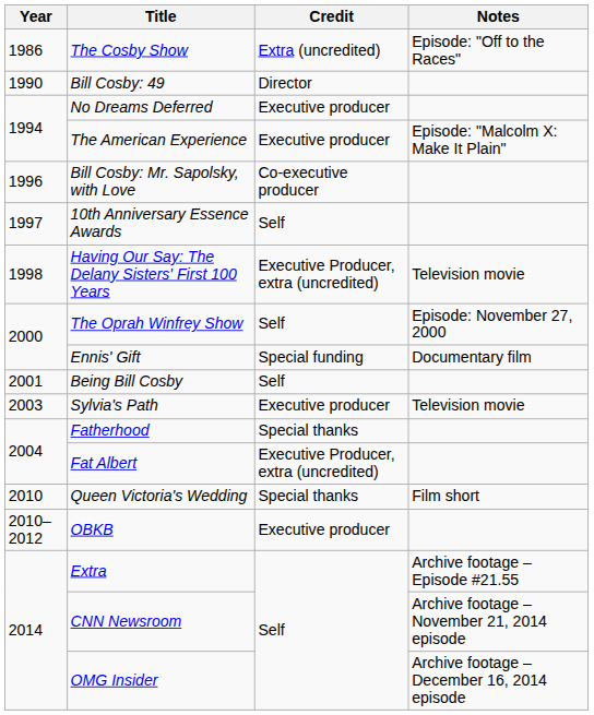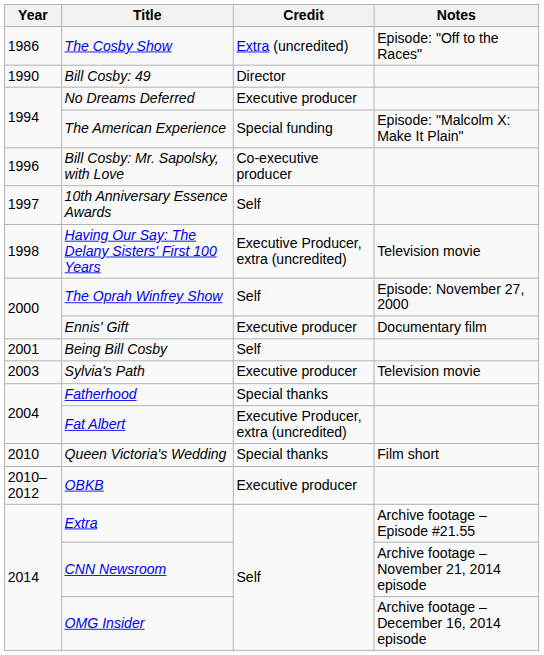The American Experience | Credit: Executive producer -> Special funding
Ennis' Gift | Credit: Special funding -> Executive producer
